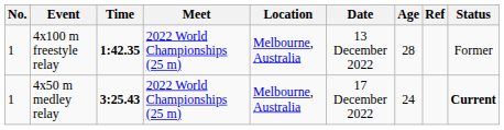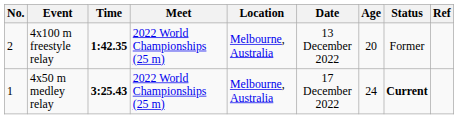columns swapped: Status <-> Ref
4x100 m freestyle relay | No.: 1 -> 2
4x100 m freestyle relay | Age: 28 -> 20
